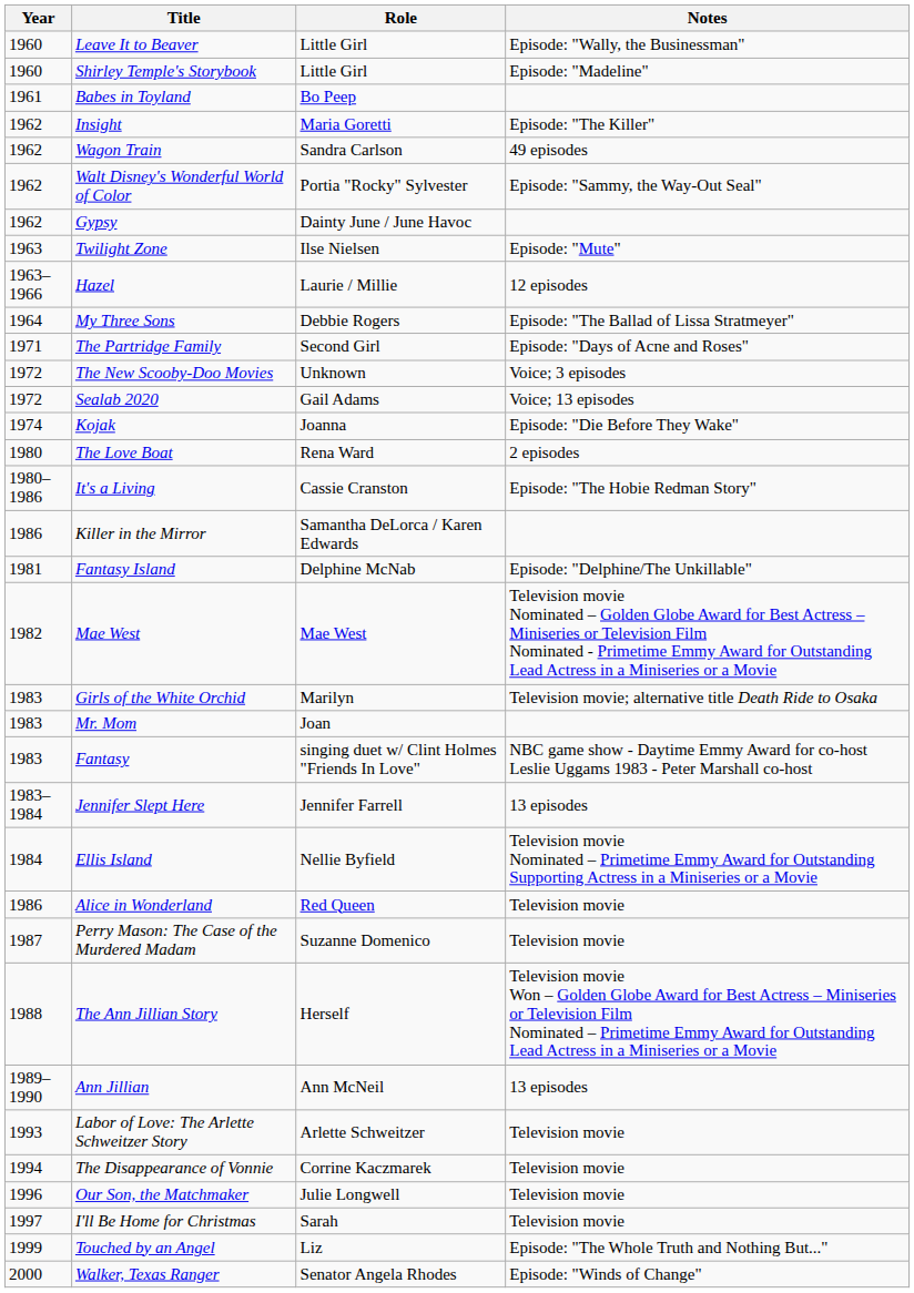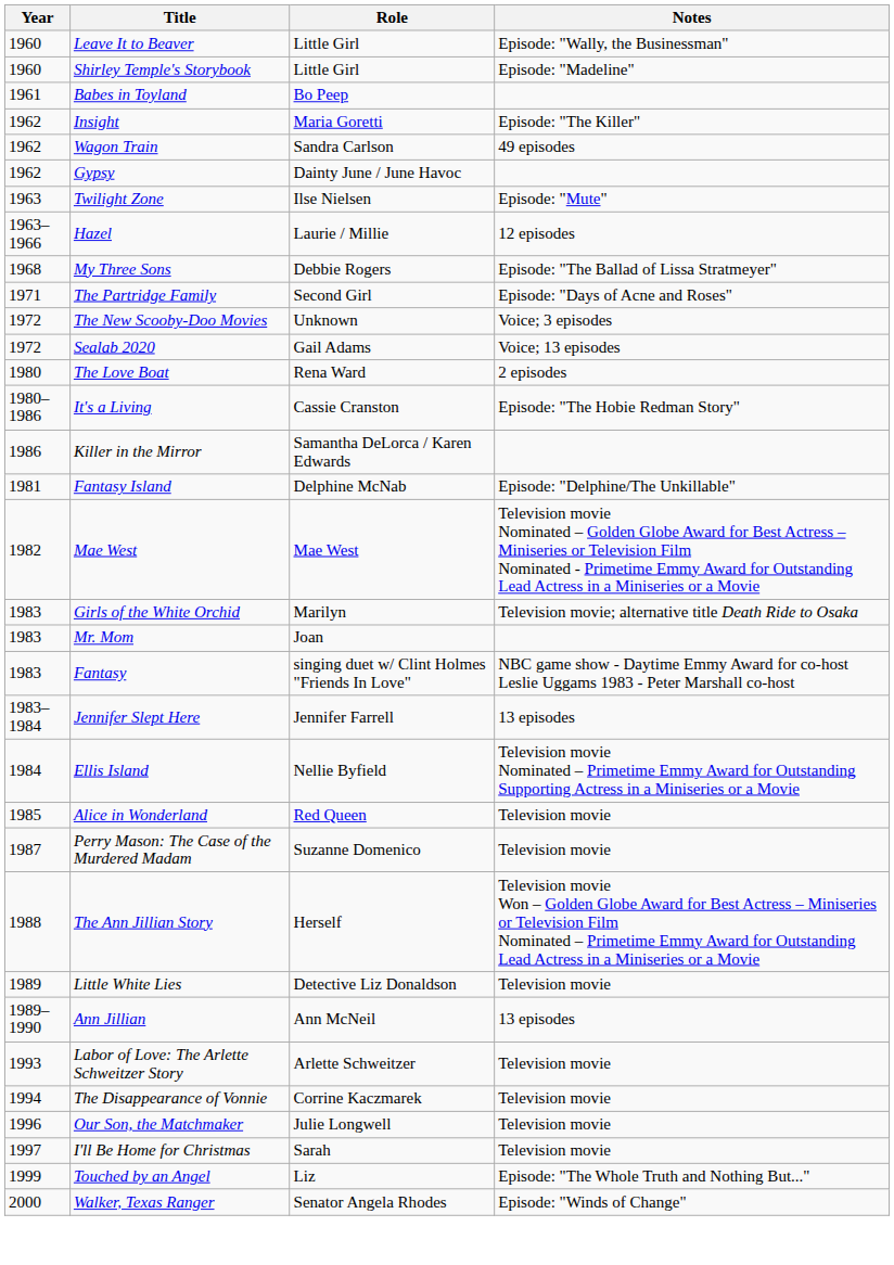- row: 1962 | Walt Disney's Wonderful World of Color | Portia "Rocky" Sylvester | Episode: "Sammy, the Way-Out Seal"
My Three Sons | Year: 1964 -> 1968
- row: 1974 | Kojak | Joanna | Episode: "Die Before They Wake"
Alice in Wonderland | Year: 1986 -> 1985
+ row: 1989 | Little White Lies | Detective Liz Donaldson | Television movie
